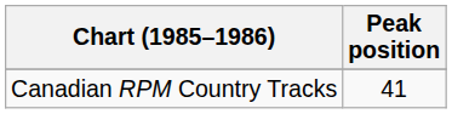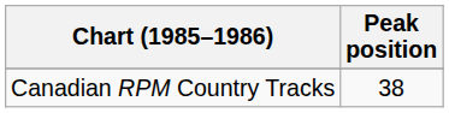Canadian RPM Country Tracks | Peak position: 41 -> 38
